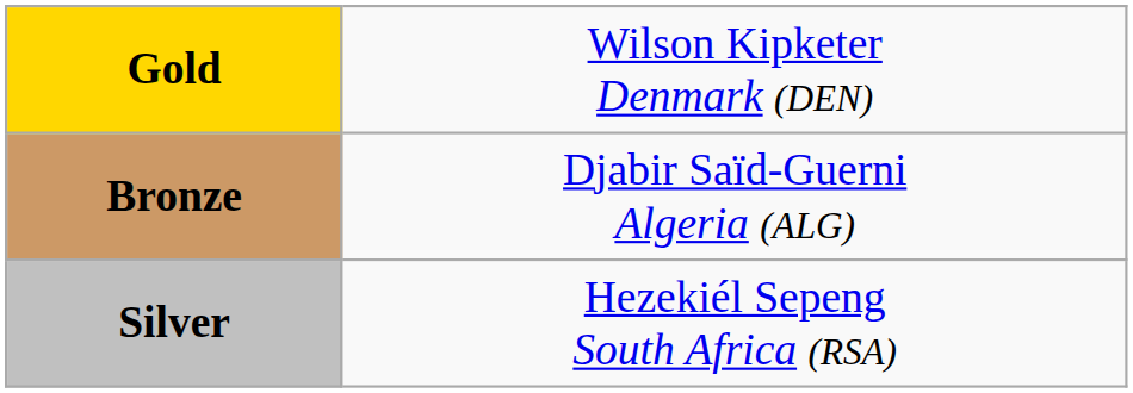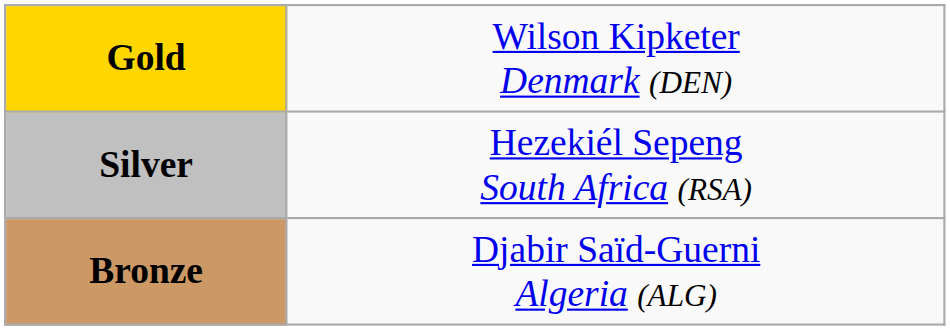rows swapped: Silver <-> Bronze
